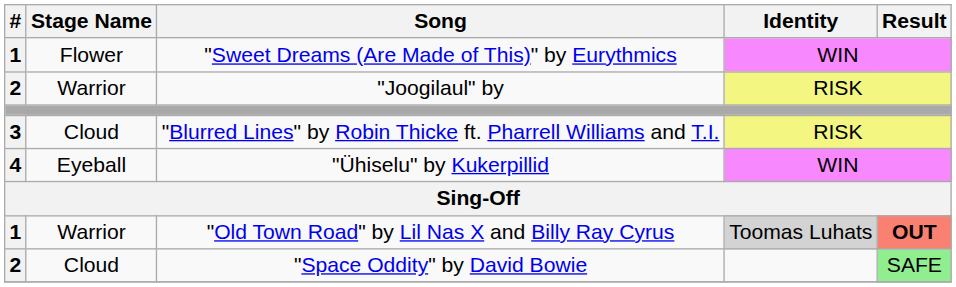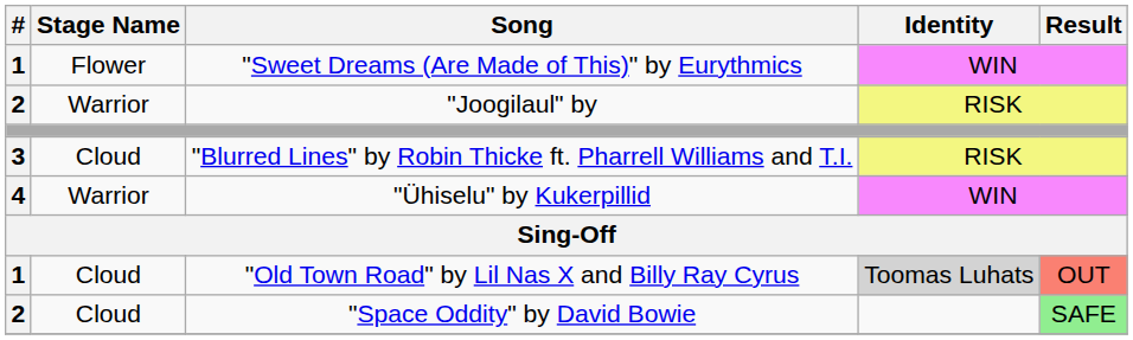"Ühiselu" by Kukerpillid | Stage Name: Eyeball -> Warrior
"Old Town Road" by Lil Nas X and Billy Ray Cyrus | Stage Name: Warrior -> Cloud
"Old Town Road" by Lil Nas X and Billy Ray Cyrus | Result: bold -> normal
